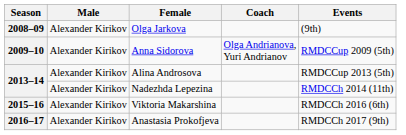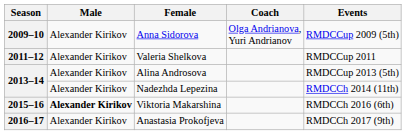- row: 2008–09 | Alexander Kirikov | Olga Jarkova | (9th)
+ row: 2011–12 | Alexander Kirikov | Valeria Shelkova | RMDCCup 2011
Viktoria Makarshina | Male: normal -> bold
